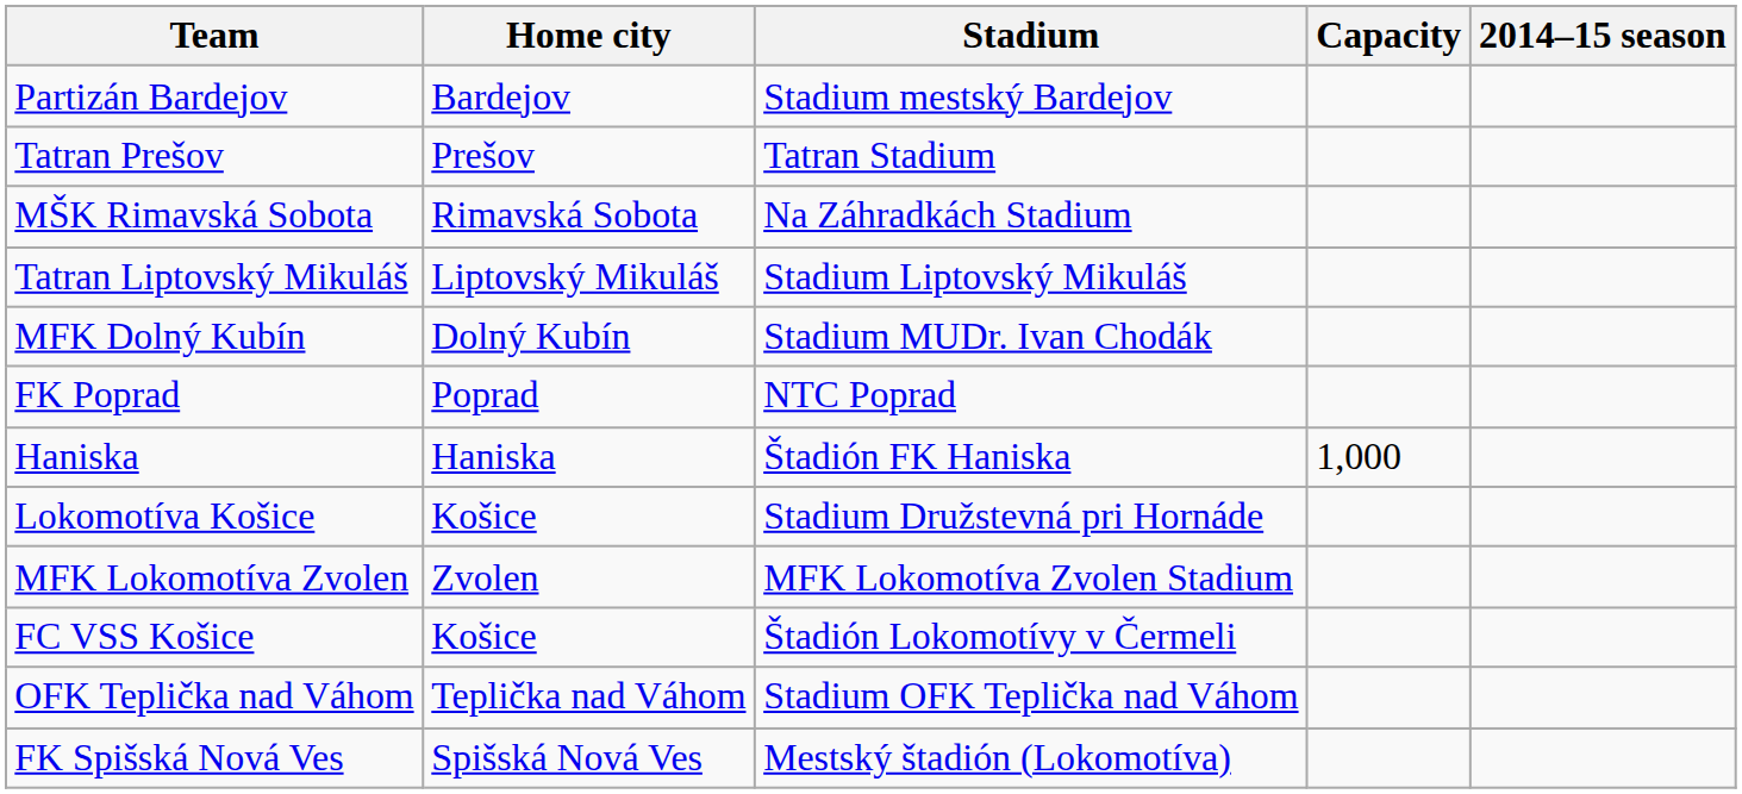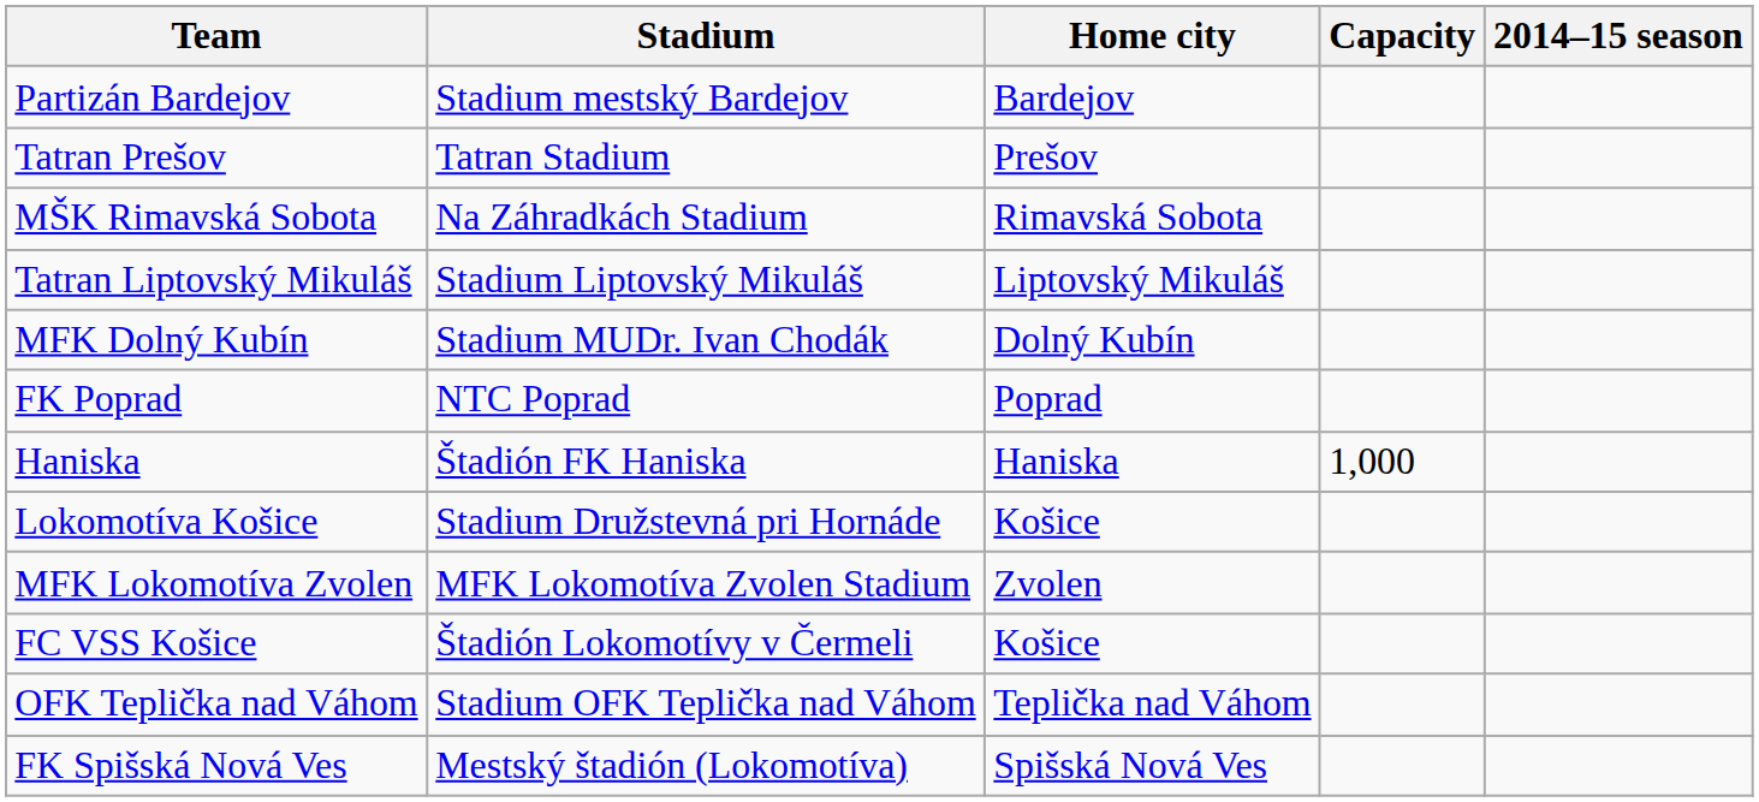columns swapped: Home city <-> Stadium
